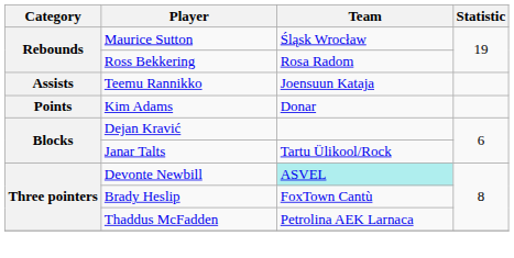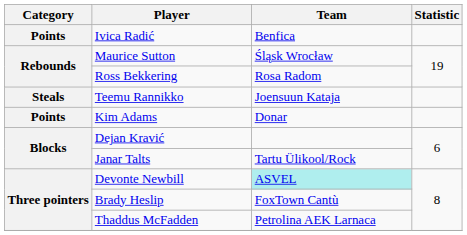+ row: Points | Ivica Radić | Benfica
Teemu Rannikko | Category: Assists -> Steals
